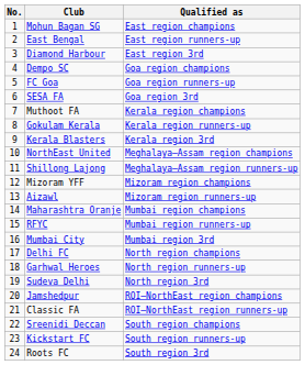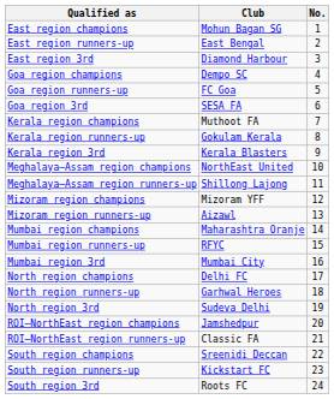columns swapped: No. <-> Qualified as
